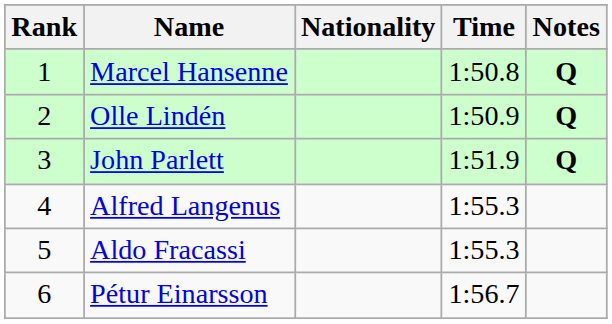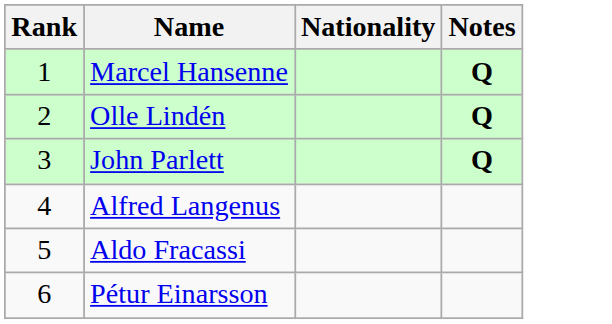- column: Time | 1:50.8 | 1:50.9 | 1:51.9 | 1:55.3 | 1:55.3 | 1:56.7
